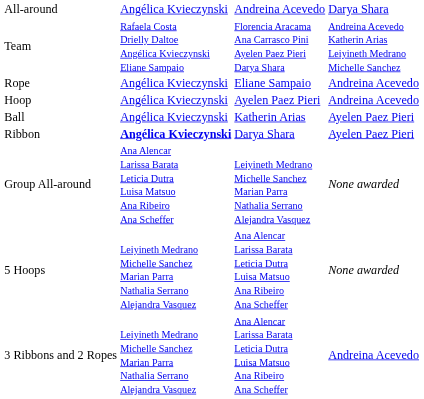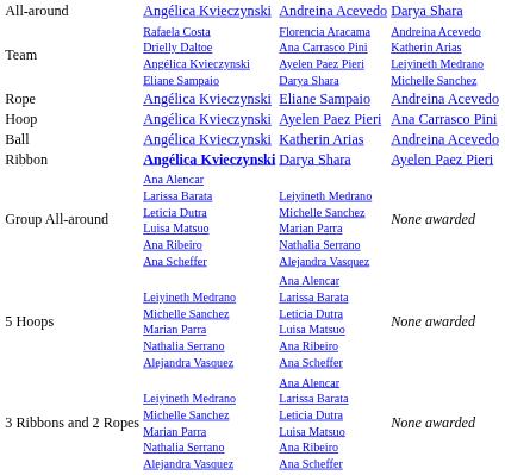Hoop | column 4: Andreina Acevedo -> Ana Carrasco Pini
Ball | column 4: Ayelen Paez Pieri -> Andreina Acevedo
3 Ribbons and 2 Ropes | column 4: Andreina Acevedo -> None awarded
